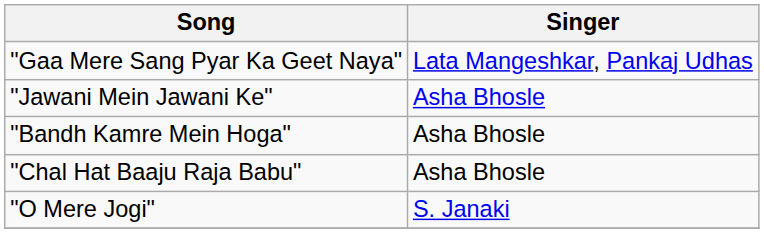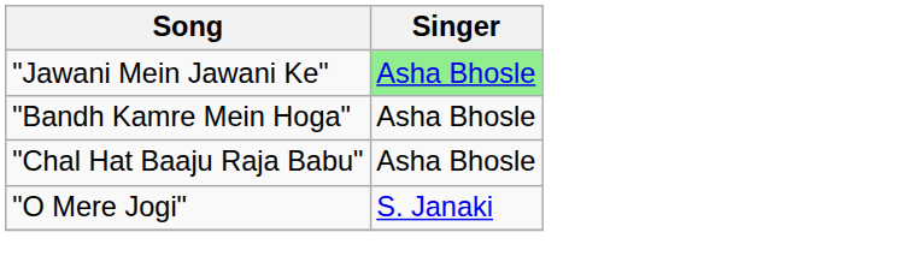- row: "Gaa Mere Sang Pyar Ka Geet Naya" | Lata Mangeshkar, Pankaj Udhas
"Jawani Mein Jawani Ke" | Singer: no background -> lightgreen background
